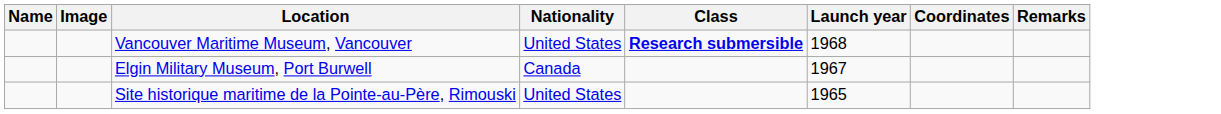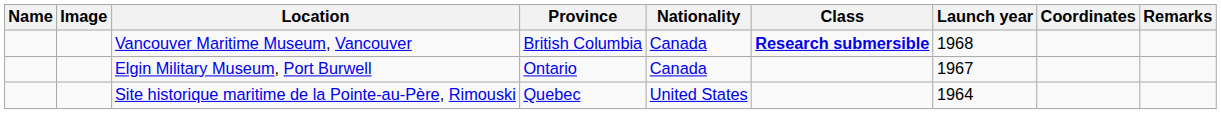+ column: Province | British Columbia | Ontario | Quebec
Vancouver Maritime Museum, Vancouver | Nationality: United States -> Canada
Site historique maritime de la Pointe-au-Père, Rimouski | Launch year: 1965 -> 1964
